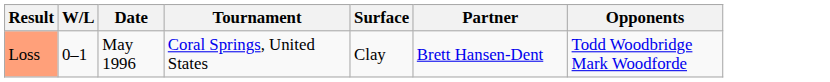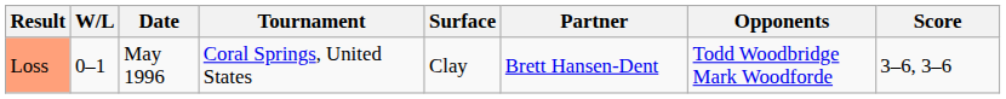+ column: Score | 3–6, 3–6
